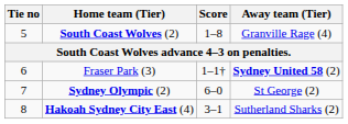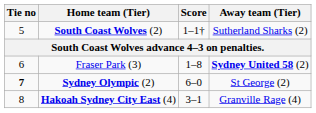South Coast Wolves (2) | Score: 1–8 -> 1–1†
South Coast Wolves (2) | Away team (Tier): Granville Rage (4) -> Sutherland Sharks (2)
Fraser Park (3) | Score: 1–1† -> 1–8
Sydney Olympic (2) | Tie no: normal -> bold
Hakoah Sydney City East (4) | Away team (Tier): Sutherland Sharks (2) -> Granville Rage (4)
